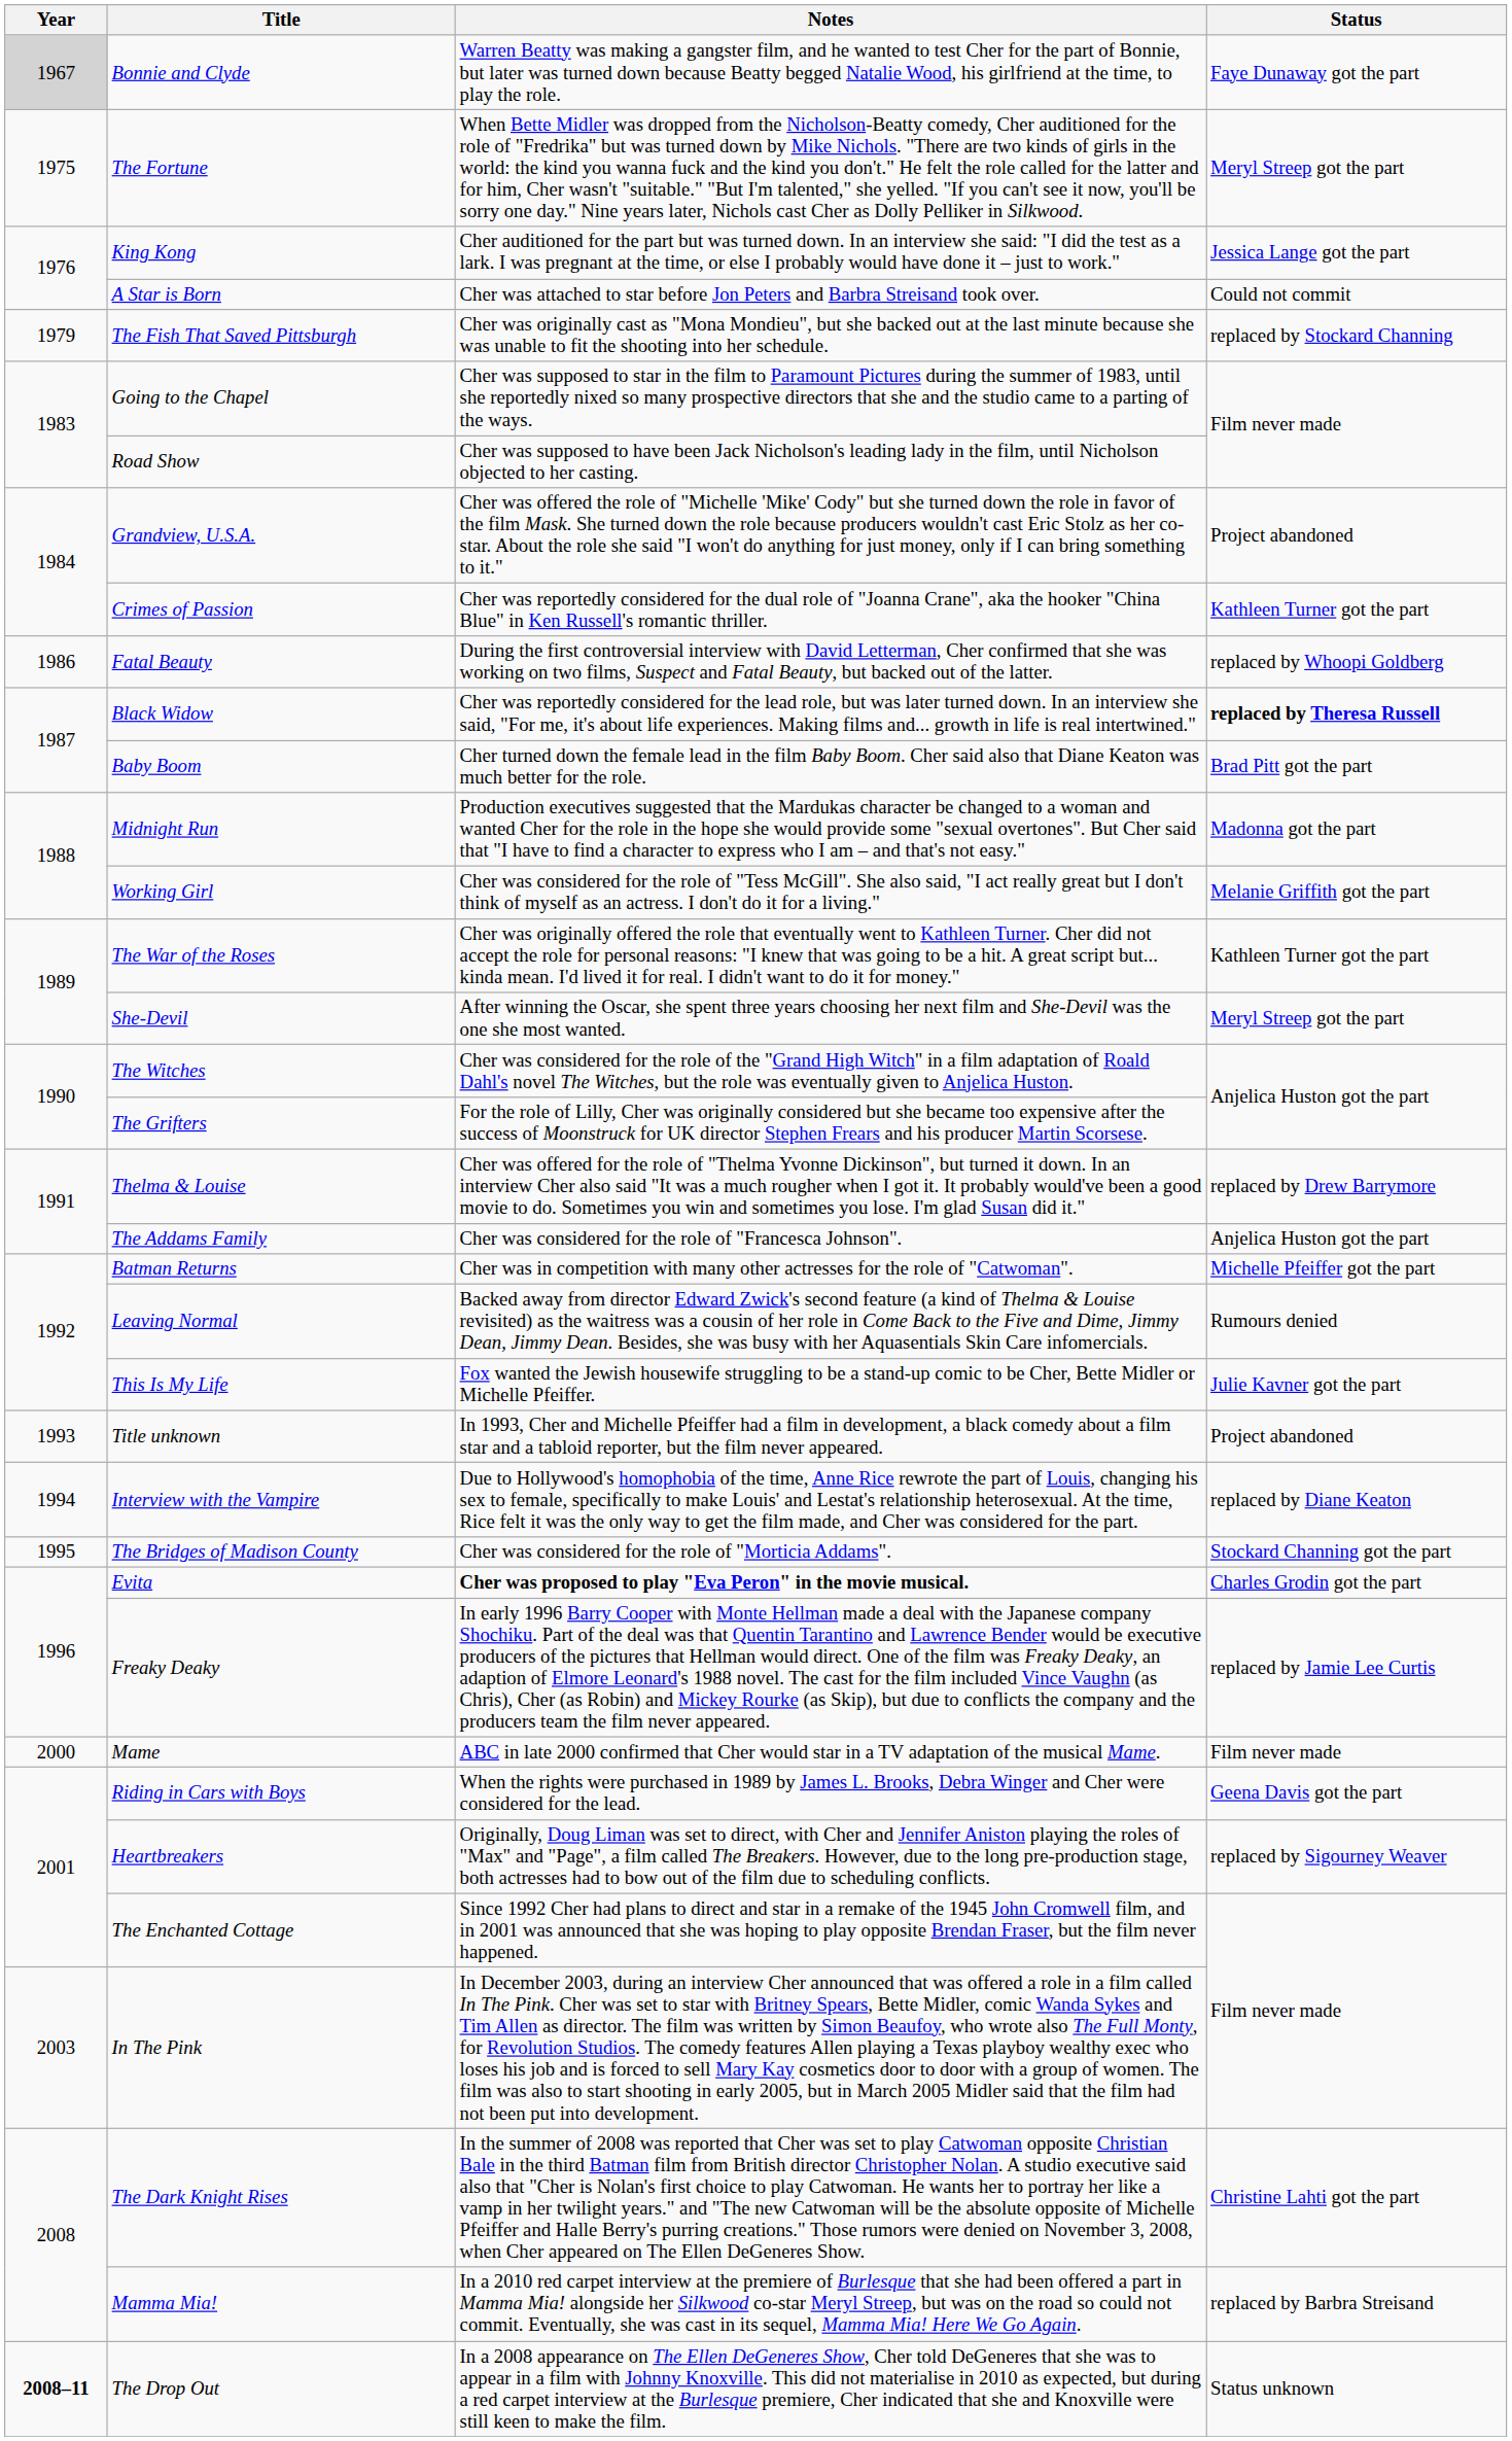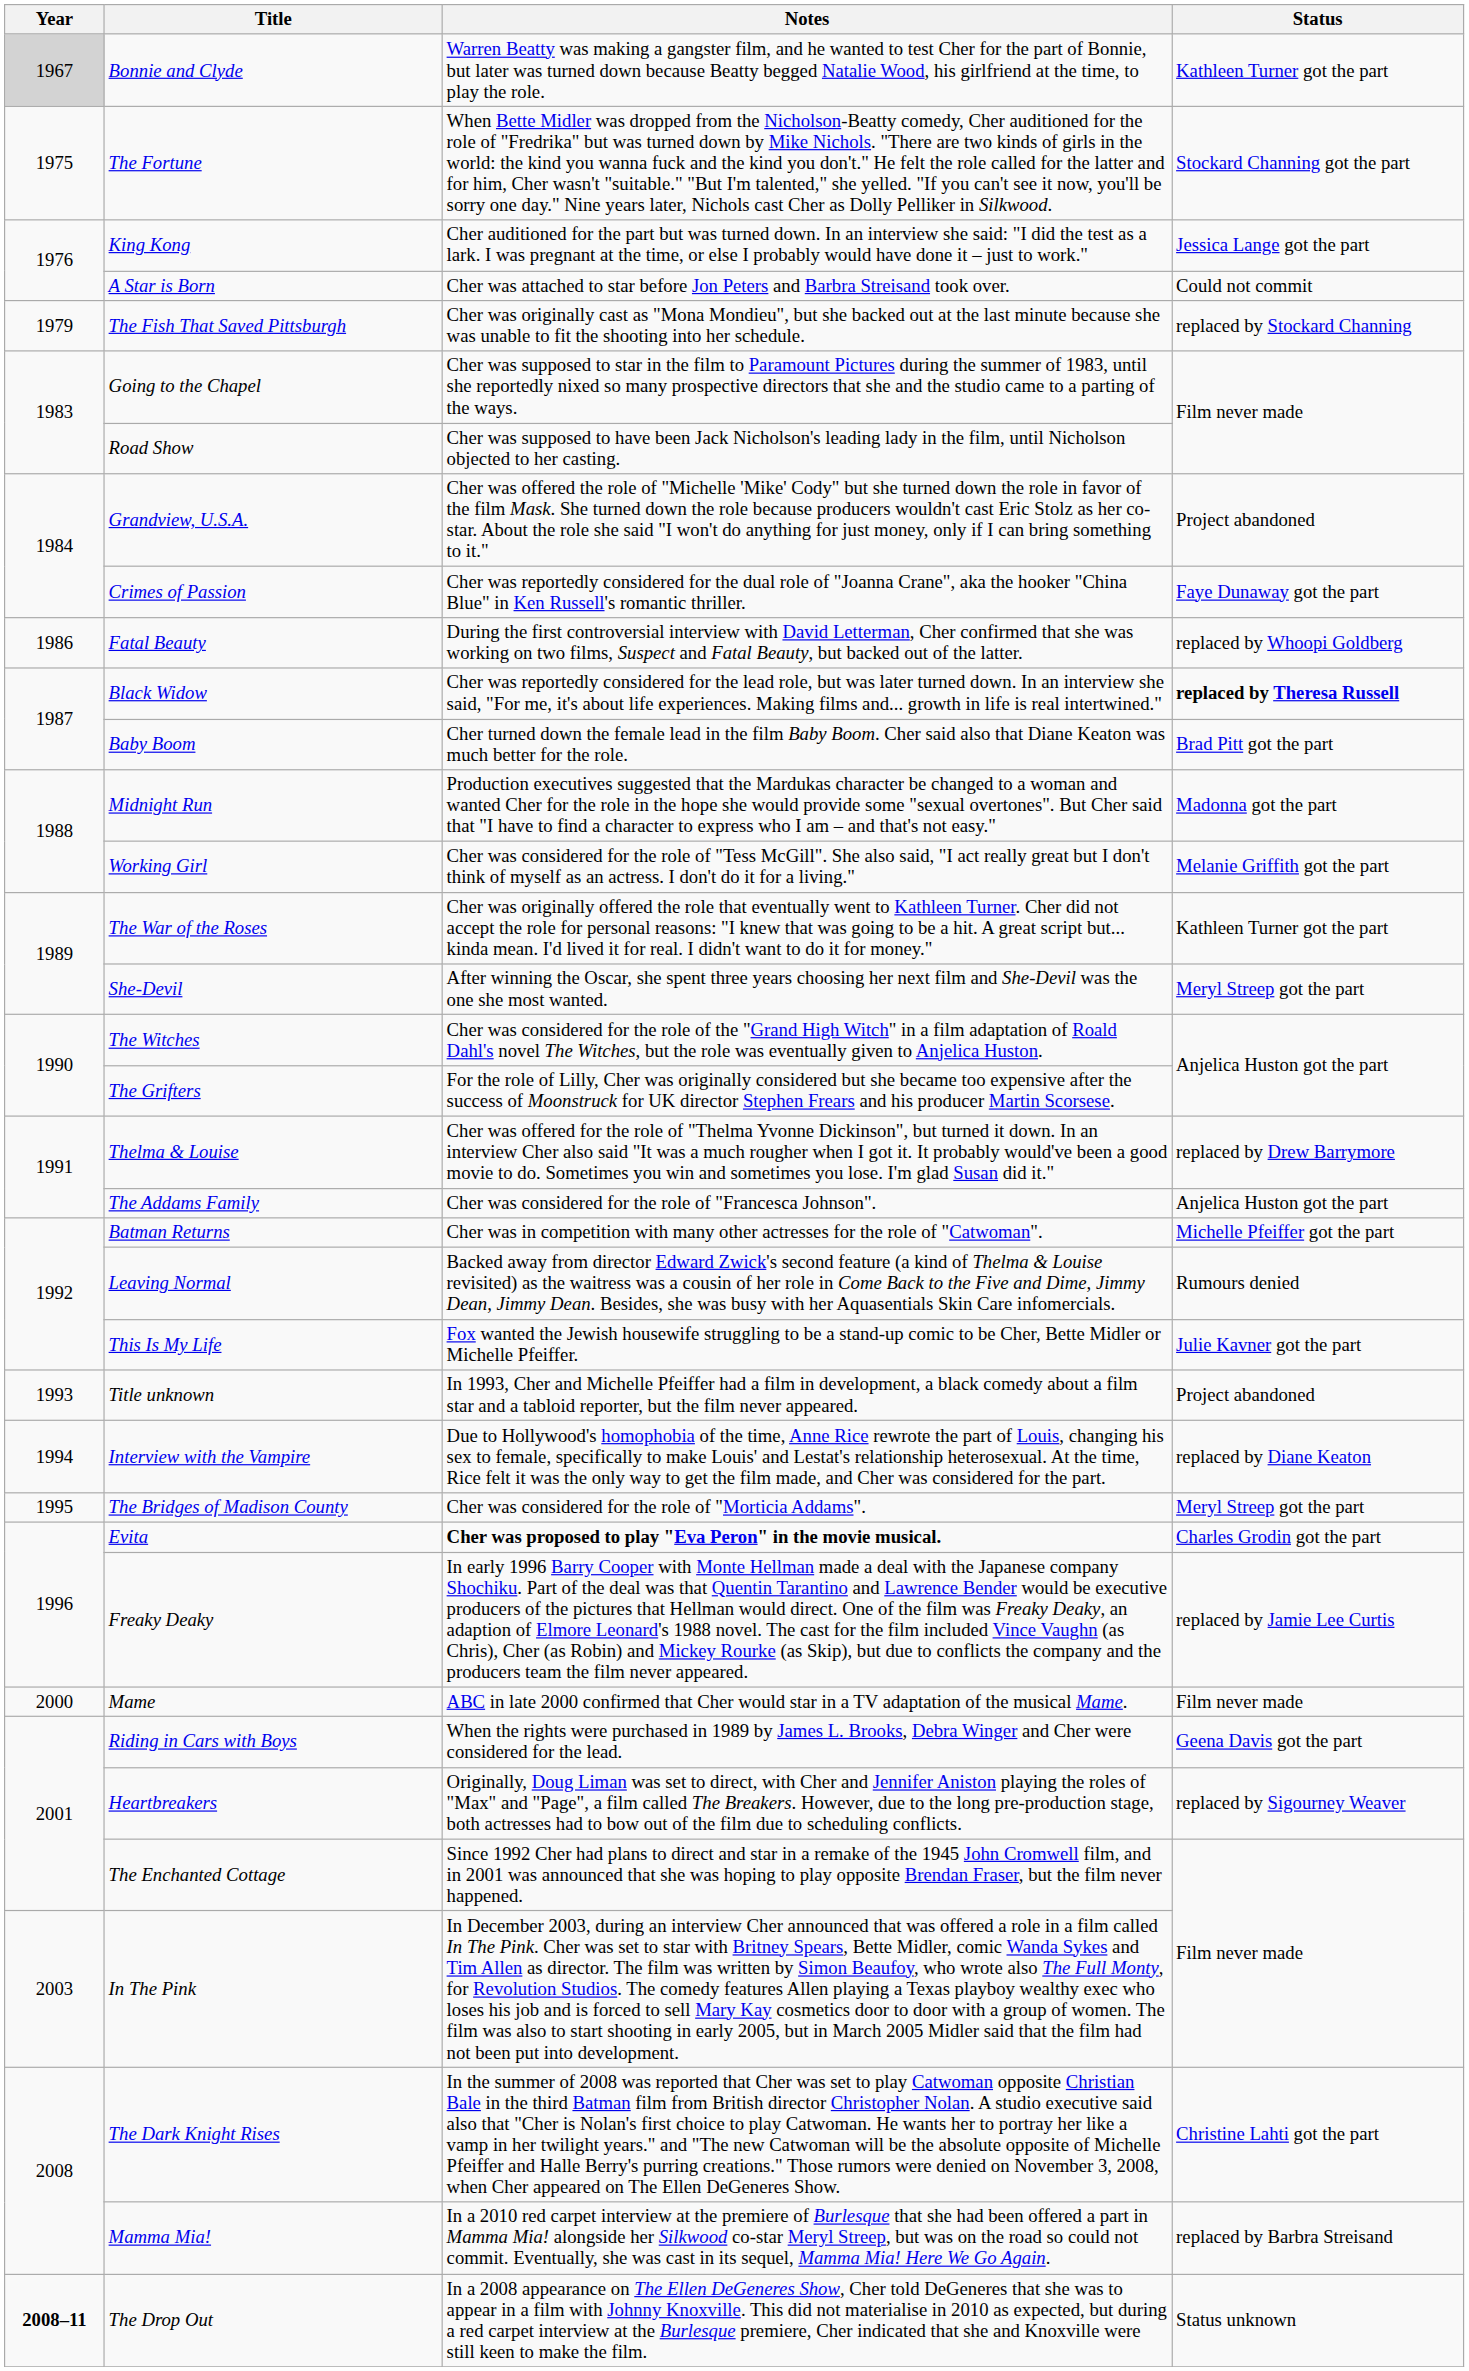Bonnie and Clyde | Status: Faye Dunaway got the part -> Kathleen Turner got the part
The Fortune | Status: Meryl Streep got the part -> Stockard Channing got the part
Crimes of Passion | Status: Kathleen Turner got the part -> Faye Dunaway got the part
The Bridges of Madison County | Status: Stockard Channing got the part -> Meryl Streep got the part
